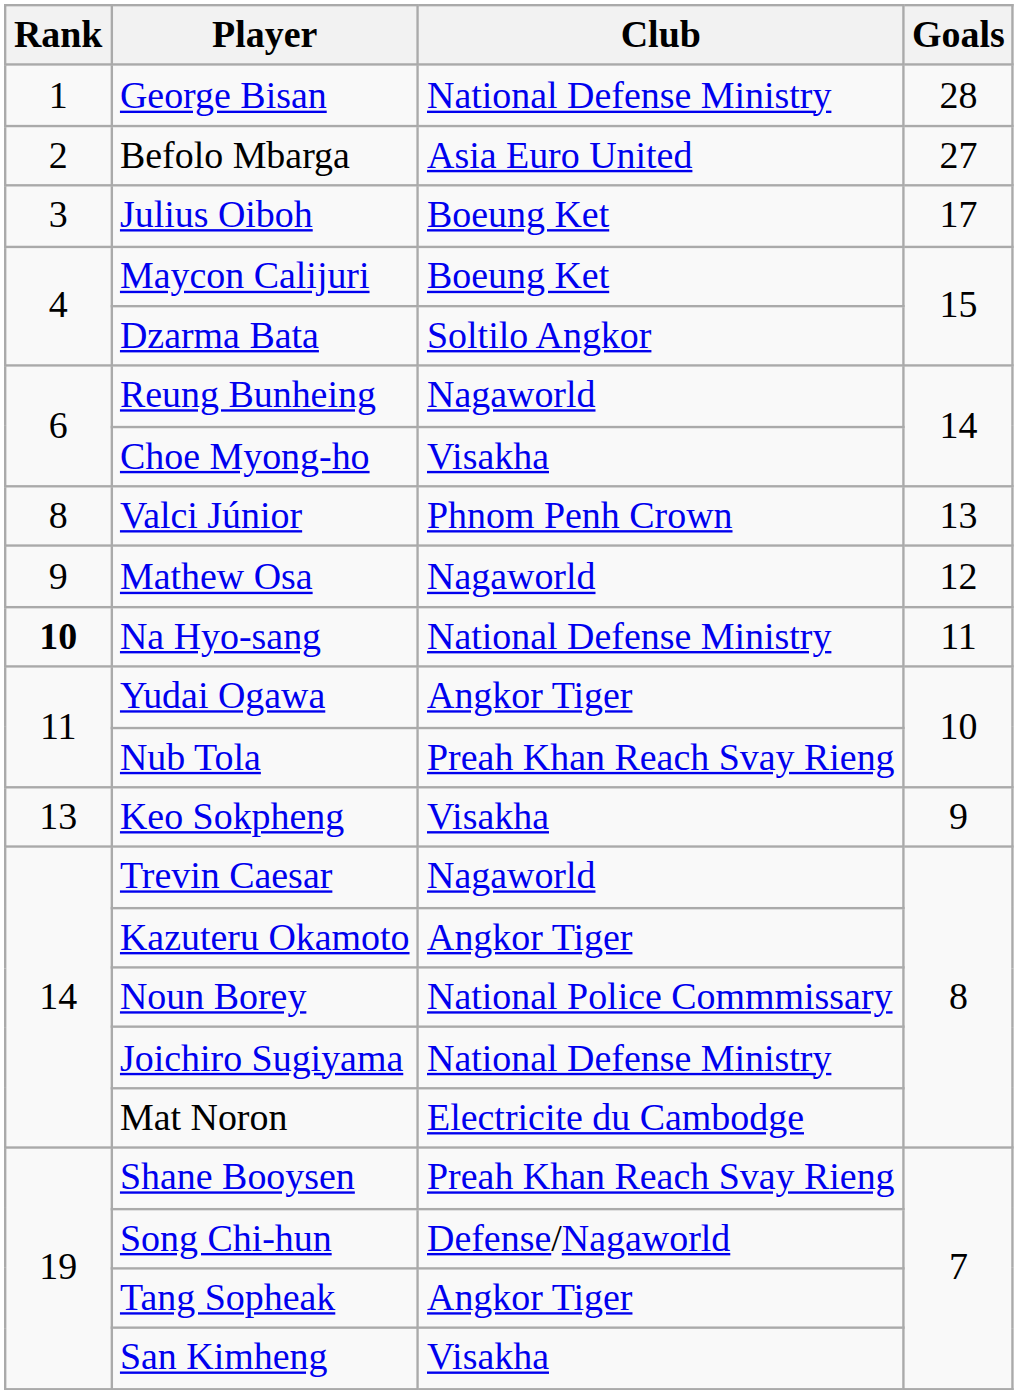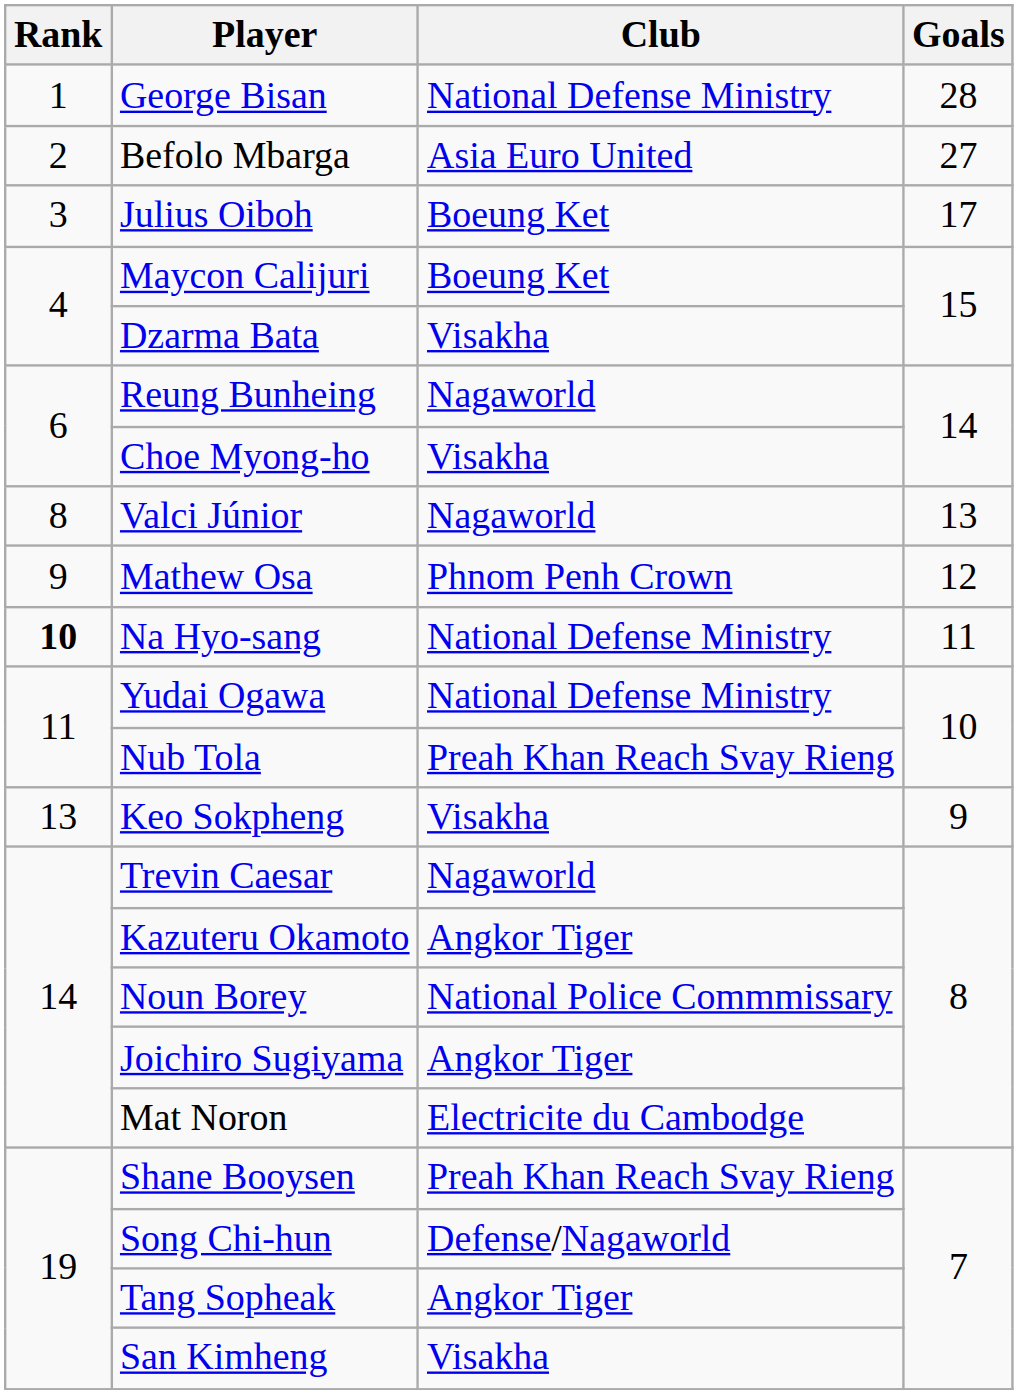Dzarma Bata | Club: Soltilo Angkor -> Visakha
Valci Júnior | Club: Phnom Penh Crown -> Nagaworld
Mathew Osa | Club: Nagaworld -> Phnom Penh Crown
Yudai Ogawa | Club: Angkor Tiger -> National Defense Ministry
Joichiro Sugiyama | Club: National Defense Ministry -> Angkor Tiger
